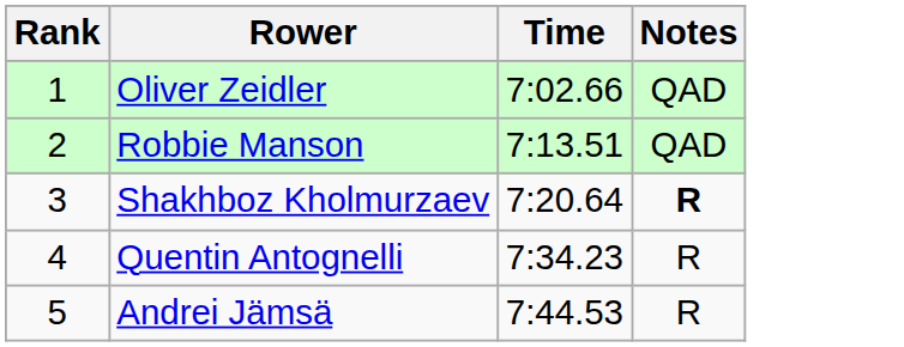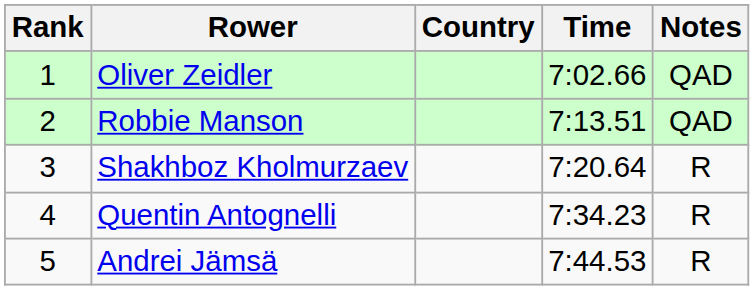+ column: Country
Shakhboz Kholmurzaev | Notes: bold -> normal
